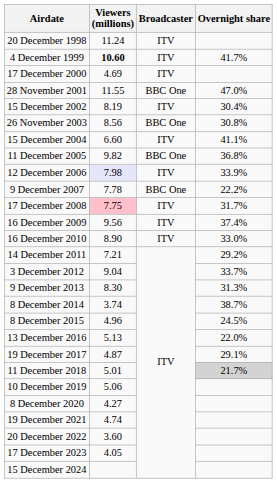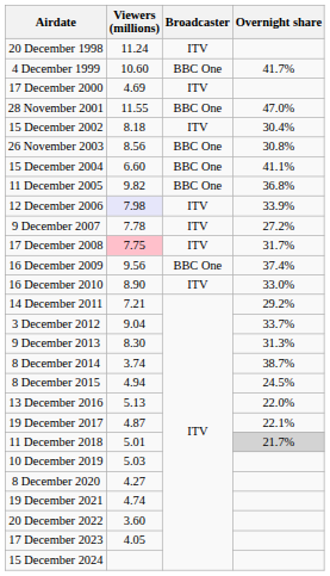4 December 1999 | Viewers (millions): bold -> normal
4 December 1999 | Broadcaster: ITV -> BBC One
15 December 2002 | Viewers (millions): 8.19 -> 8.18
15 December 2004 | Broadcaster: ITV -> BBC One
9 December 2007 | Broadcaster: BBC One -> ITV
9 December 2007 | Overnight share: 22.2% -> 27.2%
16 December 2009 | Broadcaster: ITV -> BBC One
8 December 2015 | Viewers (millions): 4.96 -> 4.94
19 December 2017 | Overnight share: 29.1% -> 22.1%
10 December 2019 | Viewers (millions): 5.06 -> 5.03
